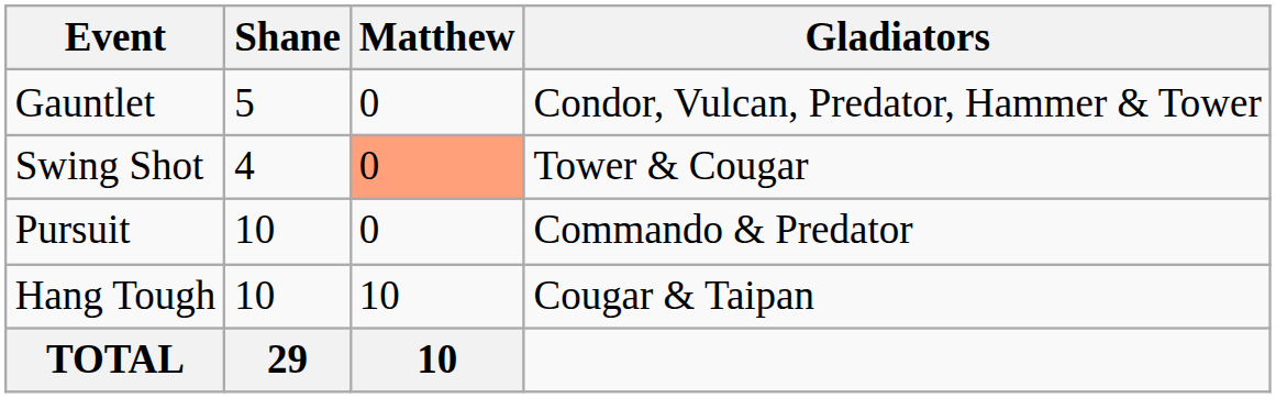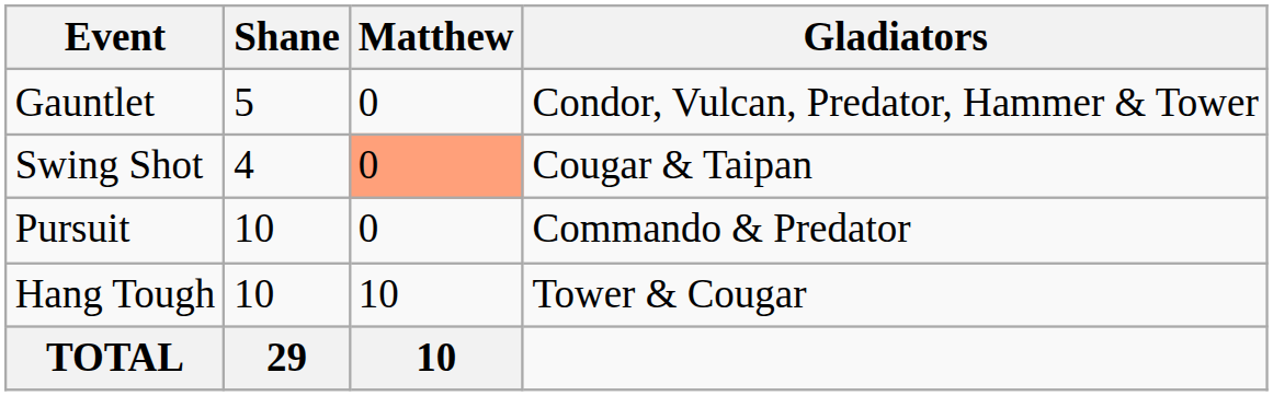Swing Shot | Gladiators: Tower & Cougar -> Cougar & Taipan
Hang Tough | Gladiators: Cougar & Taipan -> Tower & Cougar
